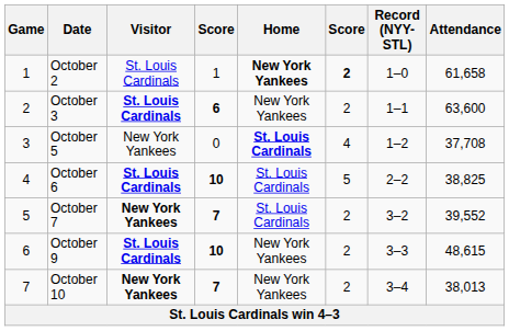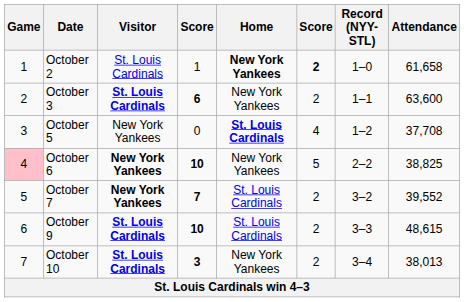October 6 | Game: no background -> pink background
October 6 | Visitor: St. Louis Cardinals -> New York Yankees
October 6 | Home: St. Louis Cardinals -> New York Yankees
October 9 | Home: New York Yankees -> St. Louis Cardinals
October 10 | Visitor: New York Yankees -> St. Louis Cardinals
October 10 | column 4: 7 -> 3
